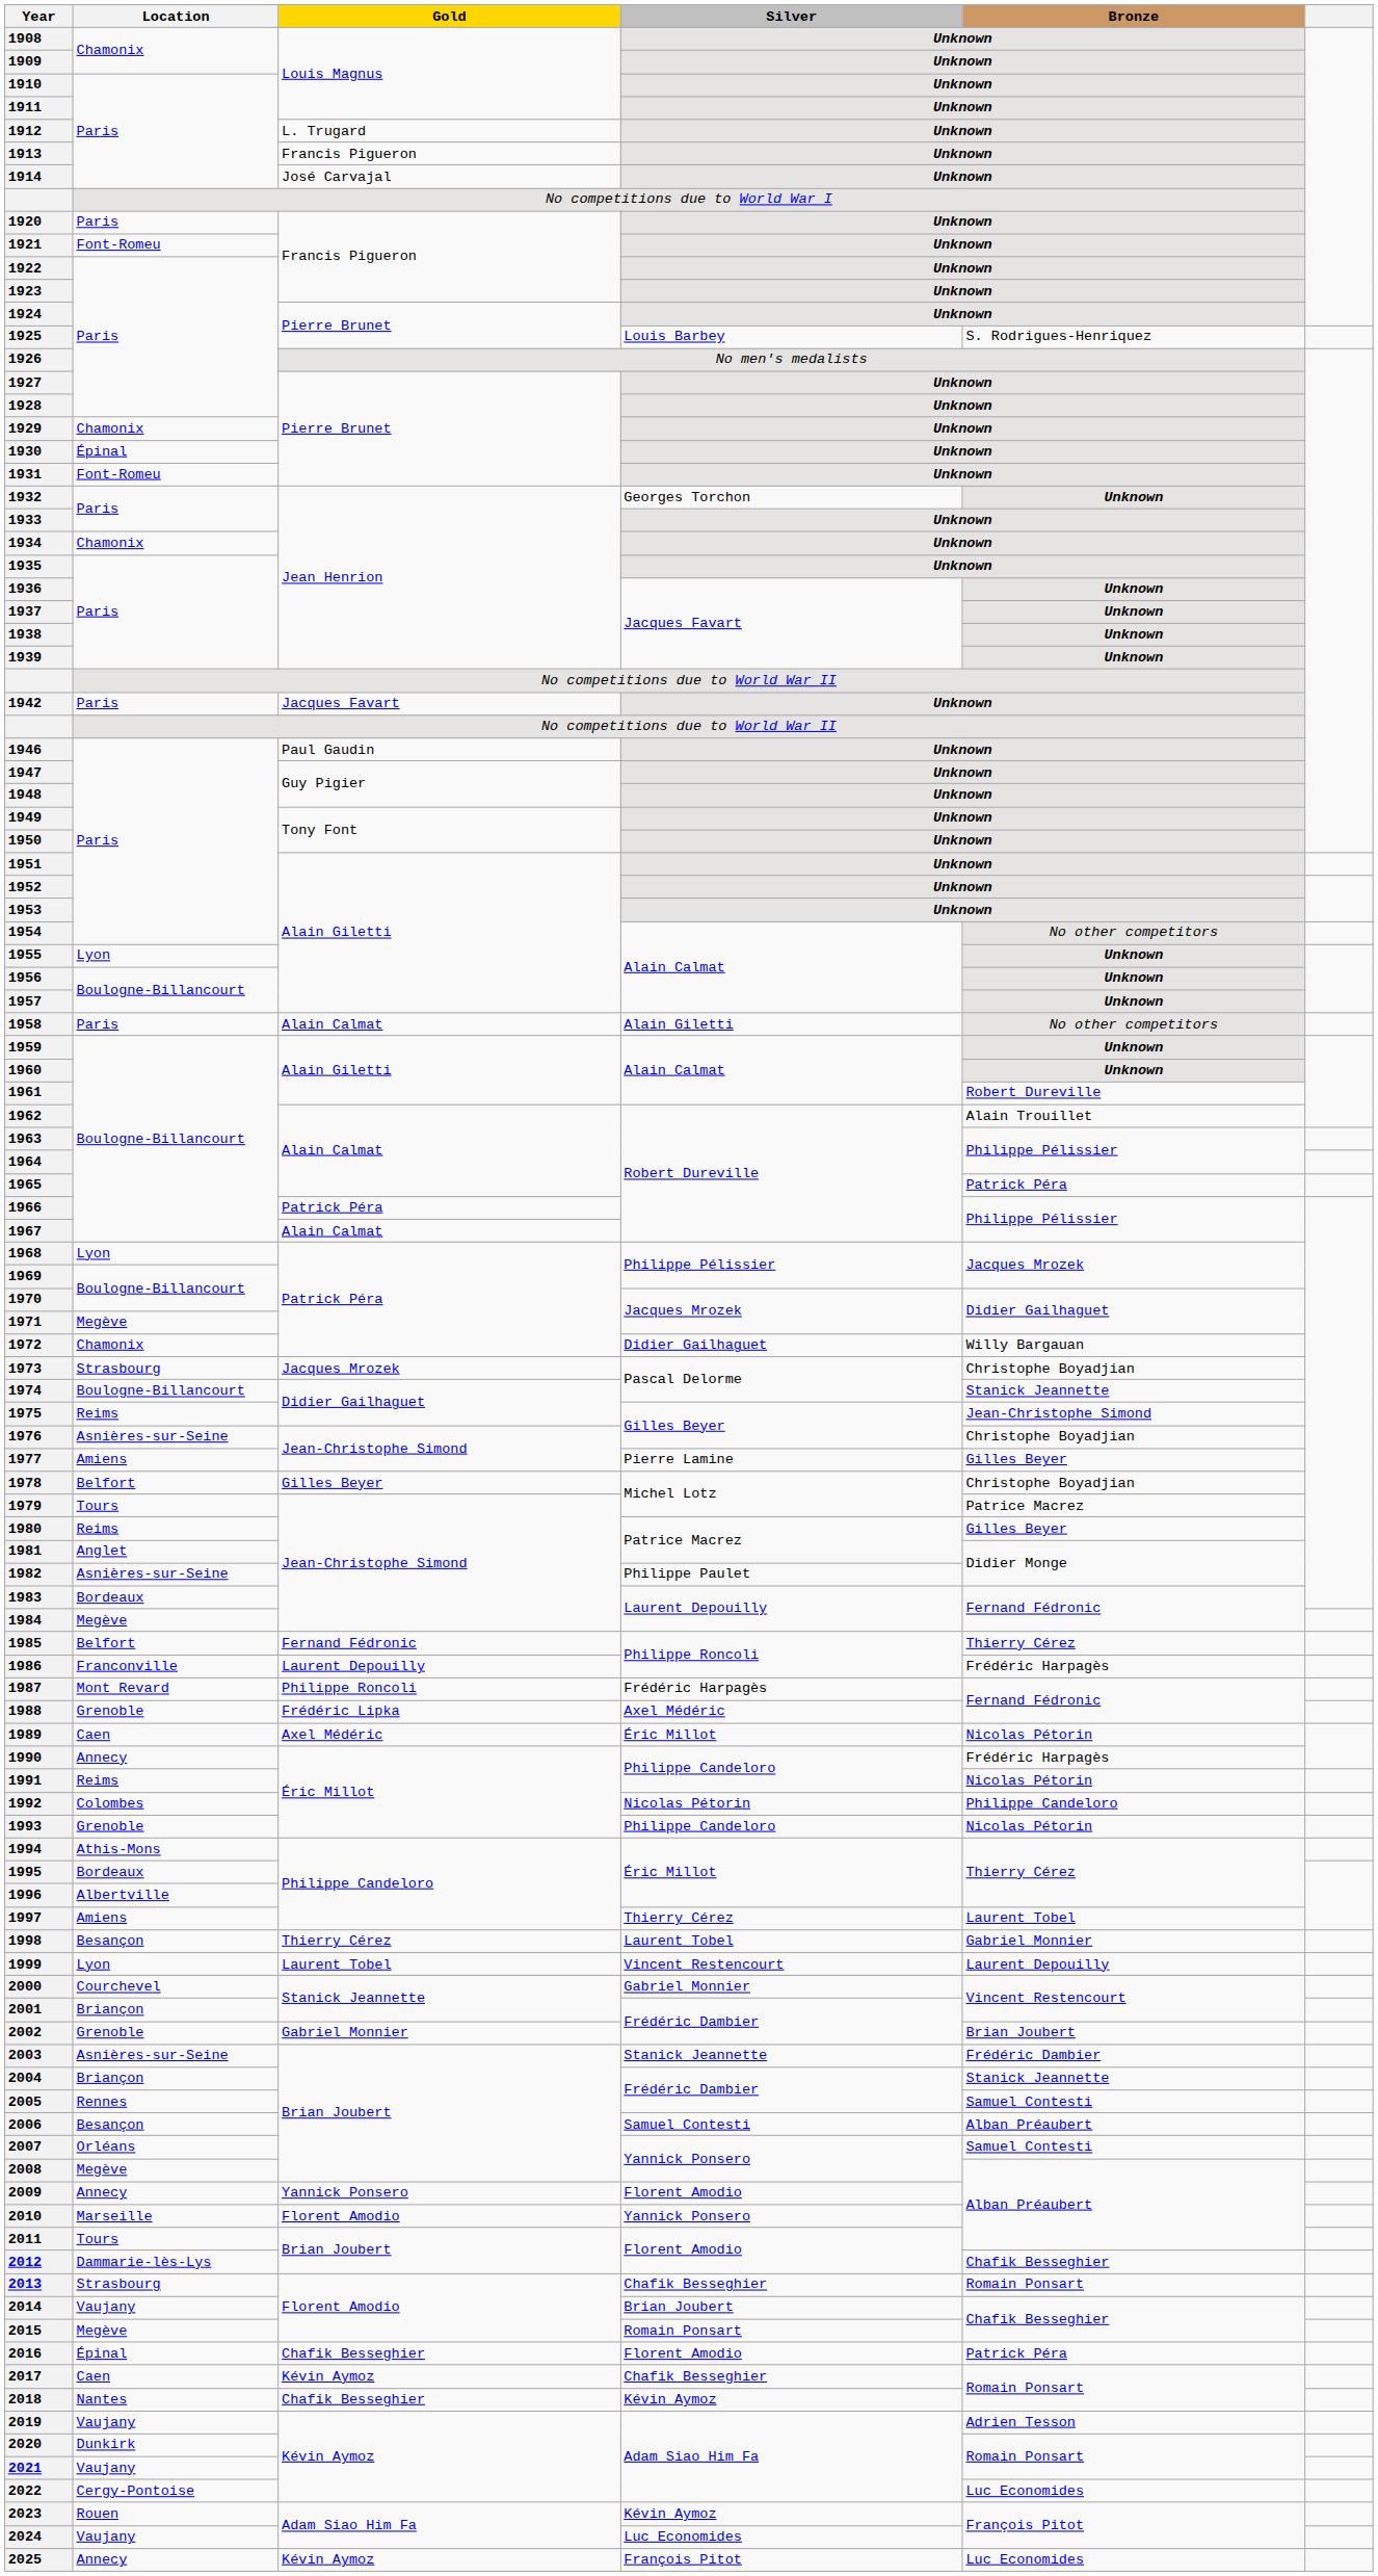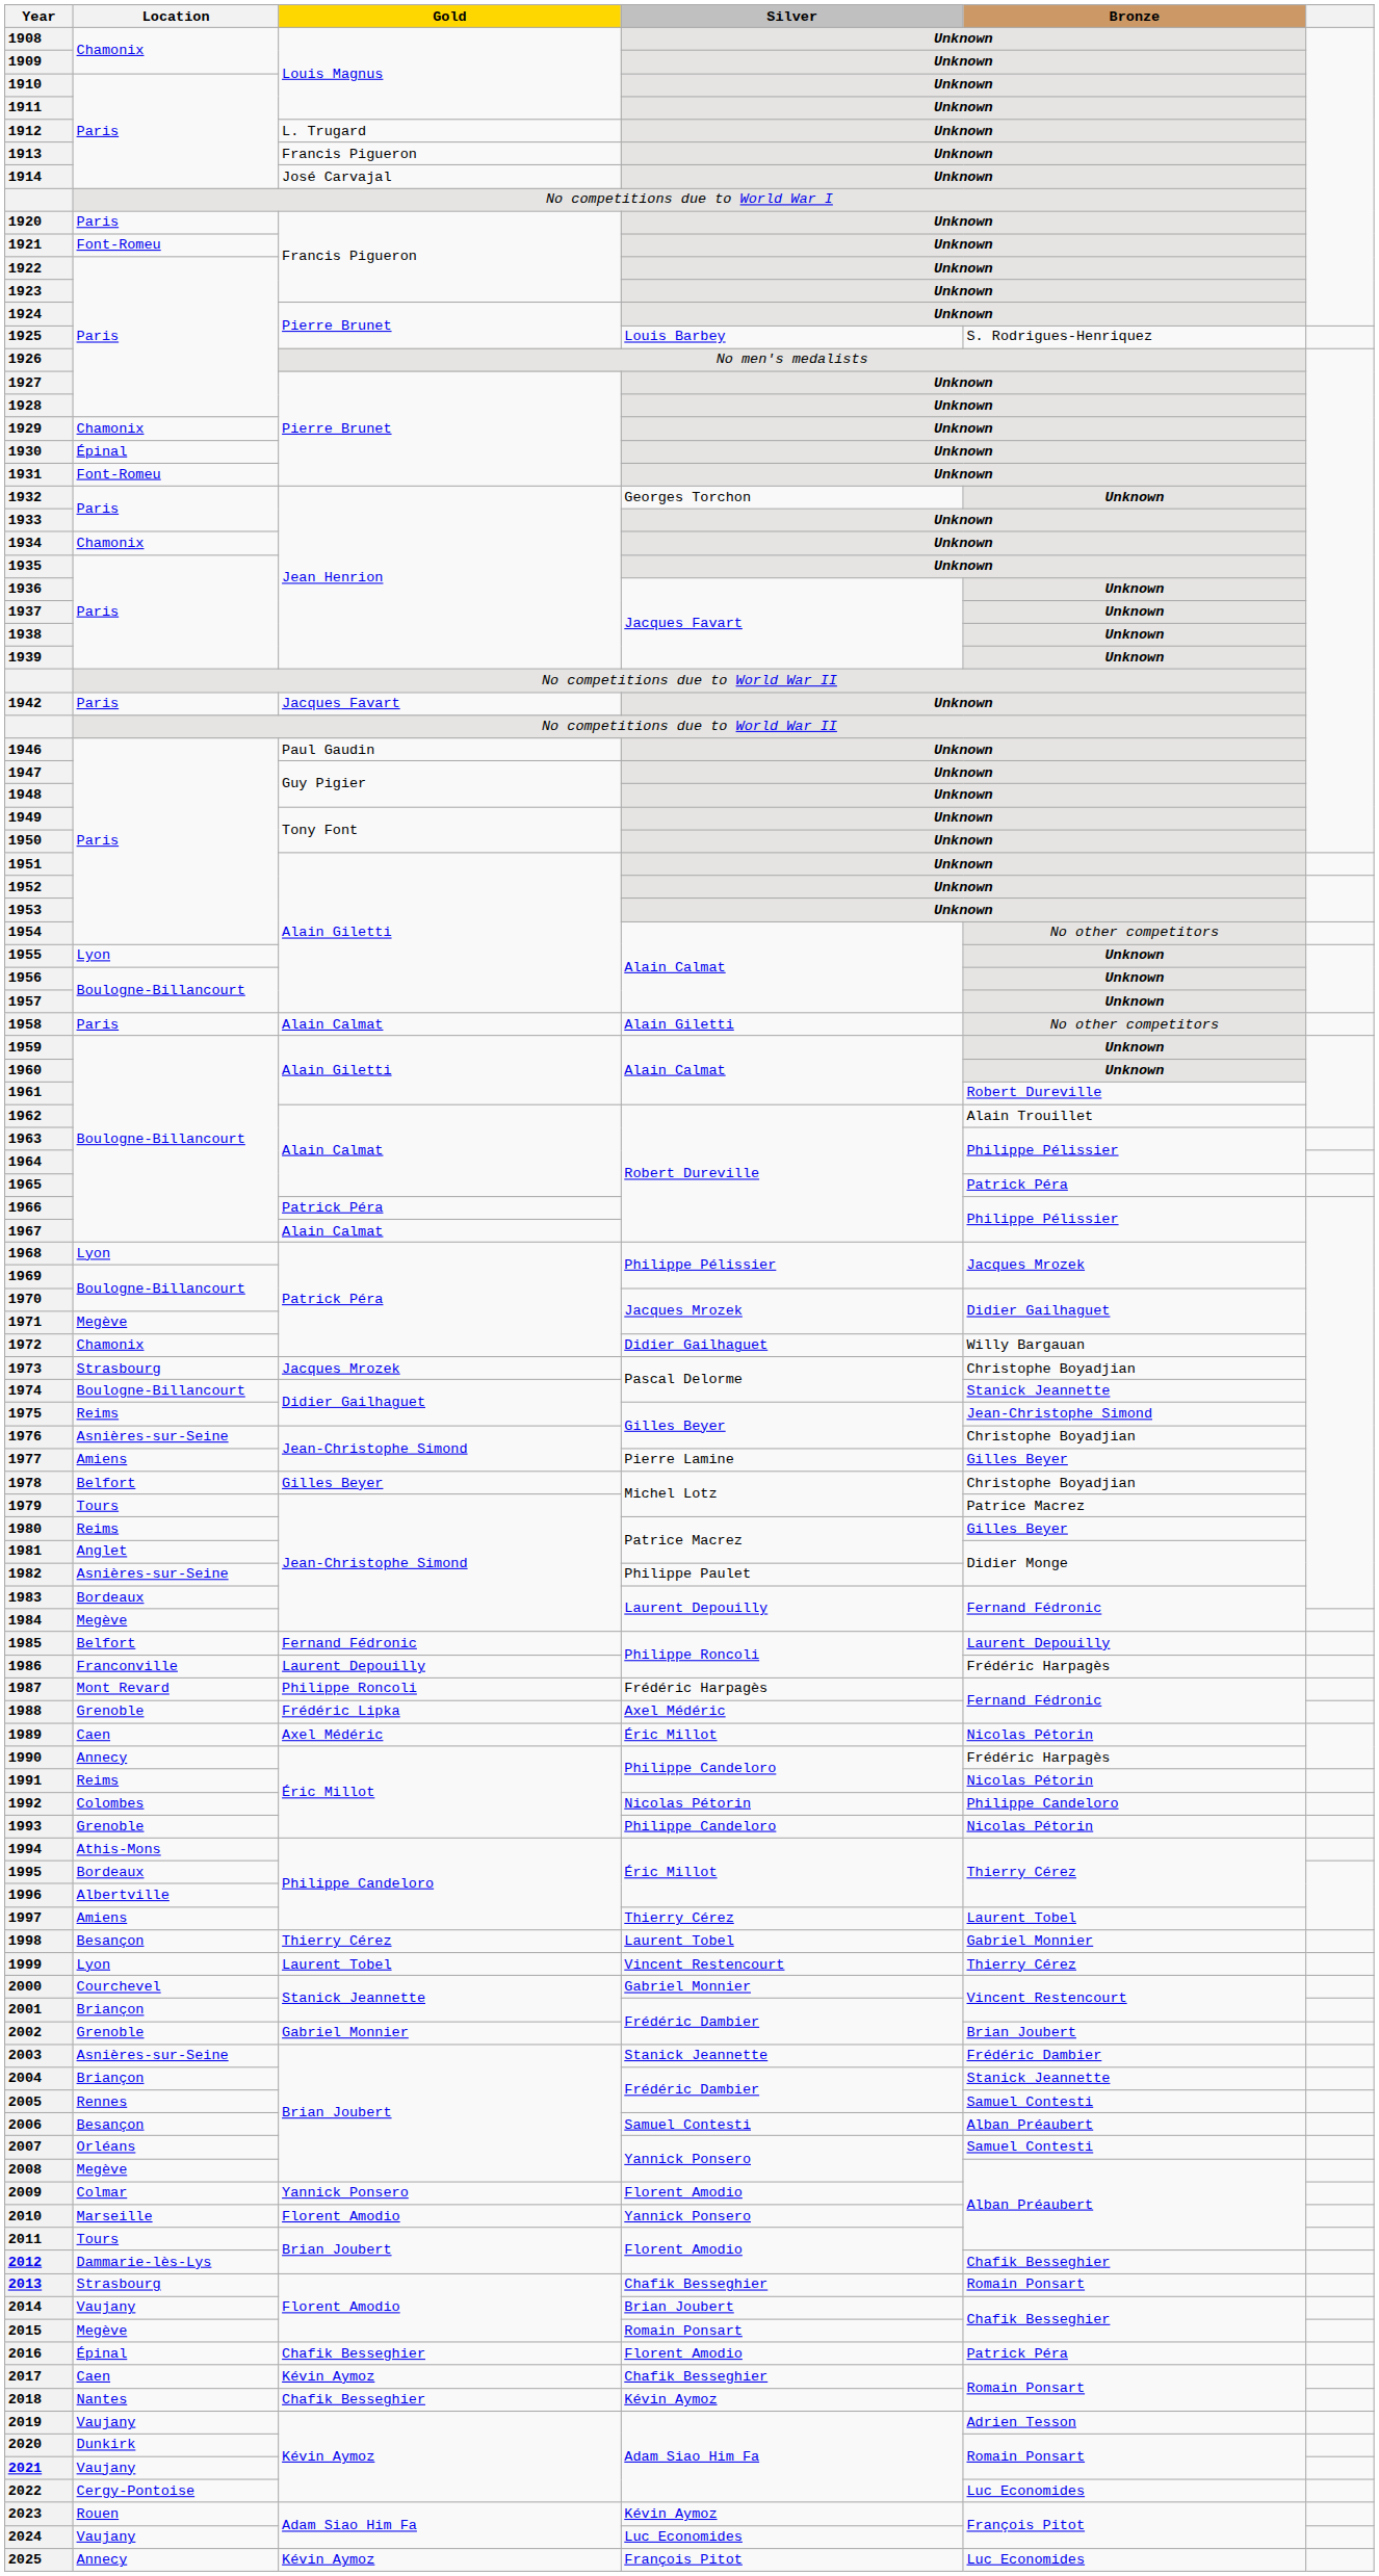1985 | Bronze: Thierry Cérez -> Laurent Depouilly
1999 | Bronze: Laurent Depouilly -> Thierry Cérez
2009 | Location: Annecy -> Colmar
